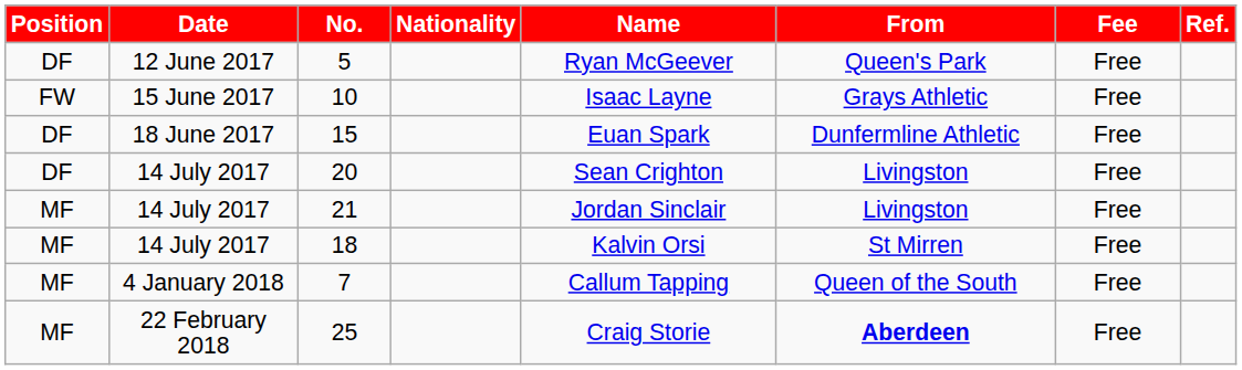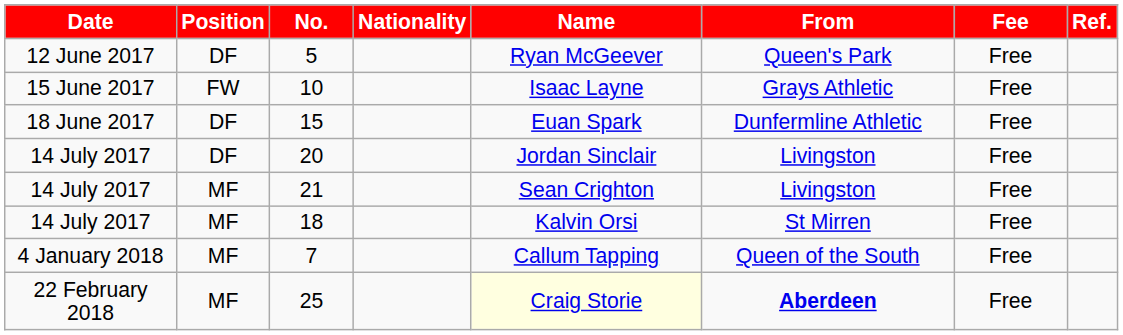columns swapped: Date <-> Position
20 | Name: Sean Crighton -> Jordan Sinclair
21 | Name: Jordan Sinclair -> Sean Crighton
25 | Name: no background -> lightyellow background
